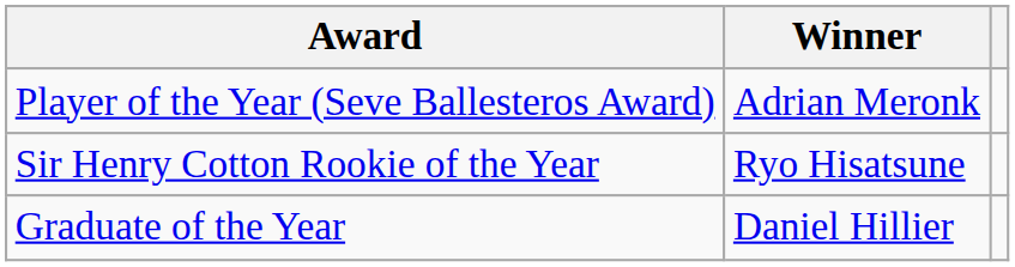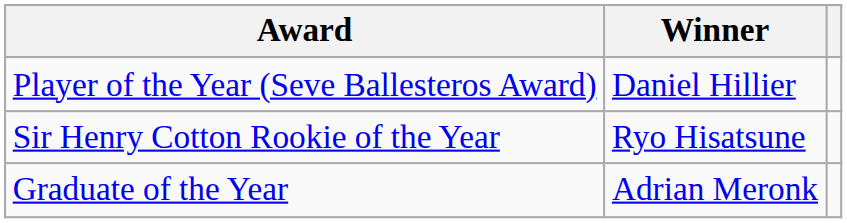Player of the Year (Seve Ballesteros Award) | Winner: Adrian Meronk -> Daniel Hillier
Graduate of the Year | Winner: Daniel Hillier -> Adrian Meronk
